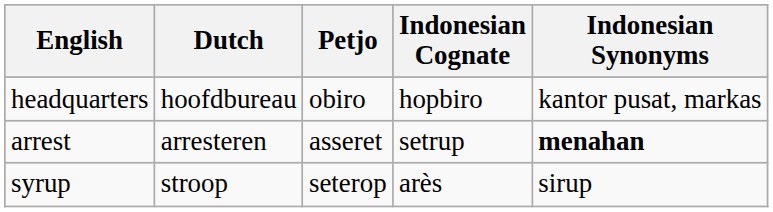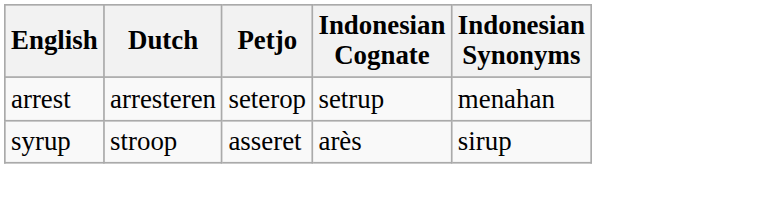- row: headquarters | hoofdbureau | obiro | hopbiro | kantor pusat, markas
arrest | Petjo: asseret -> seterop
arrest | Indonesian Synonyms: bold -> normal
syrup | Petjo: seterop -> asseret
